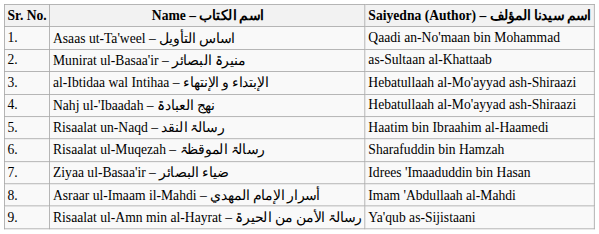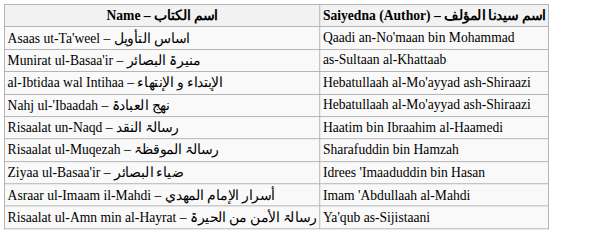- column: Sr. No. | 1. | 2. | 3. | 4. | 5. | 6. | 7. | 8. | 9.
